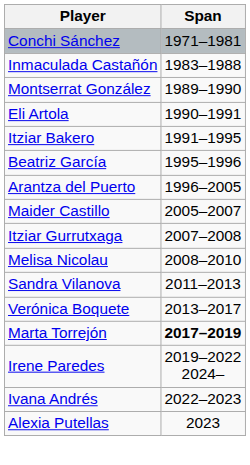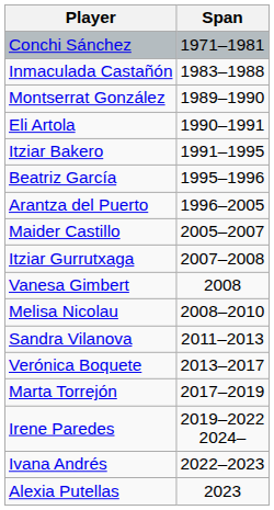+ row: Vanesa Gimbert | 2008
Marta Torrejón | Span: bold -> normal
